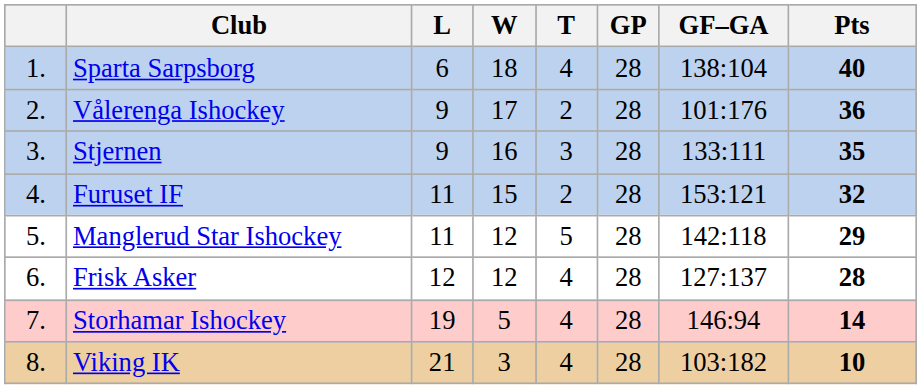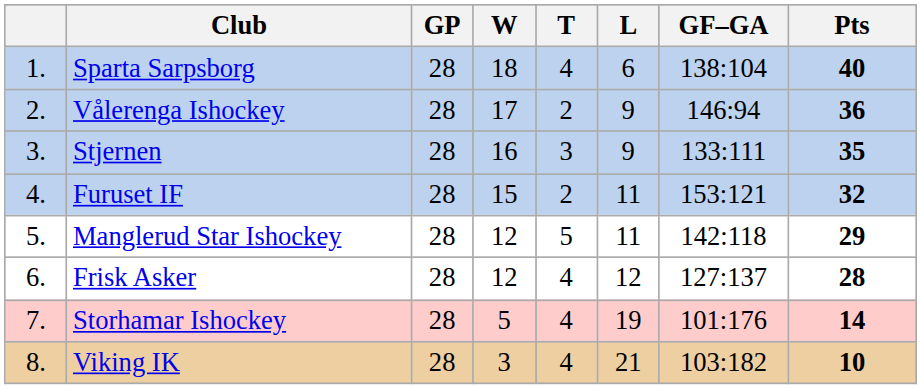columns swapped: GP <-> L
Vålerenga Ishockey | GF–GA: 101:176 -> 146:94
Storhamar Ishockey | GF–GA: 146:94 -> 101:176
